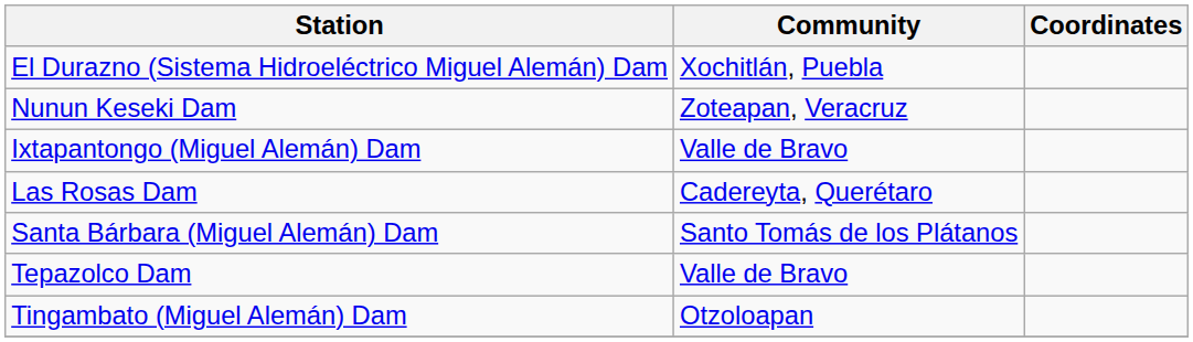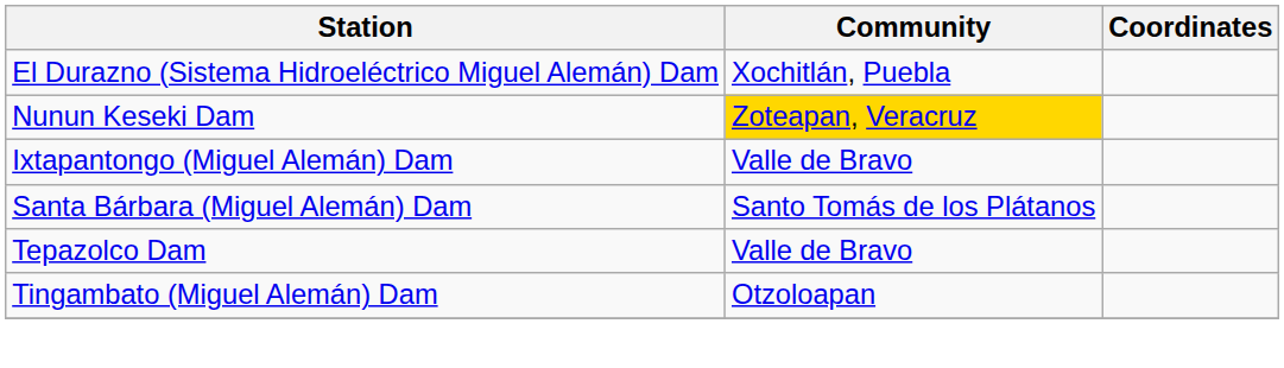Nunun Keseki Dam | Community: no background -> gold background
- row: Las Rosas Dam | Cadereyta, Querétaro
